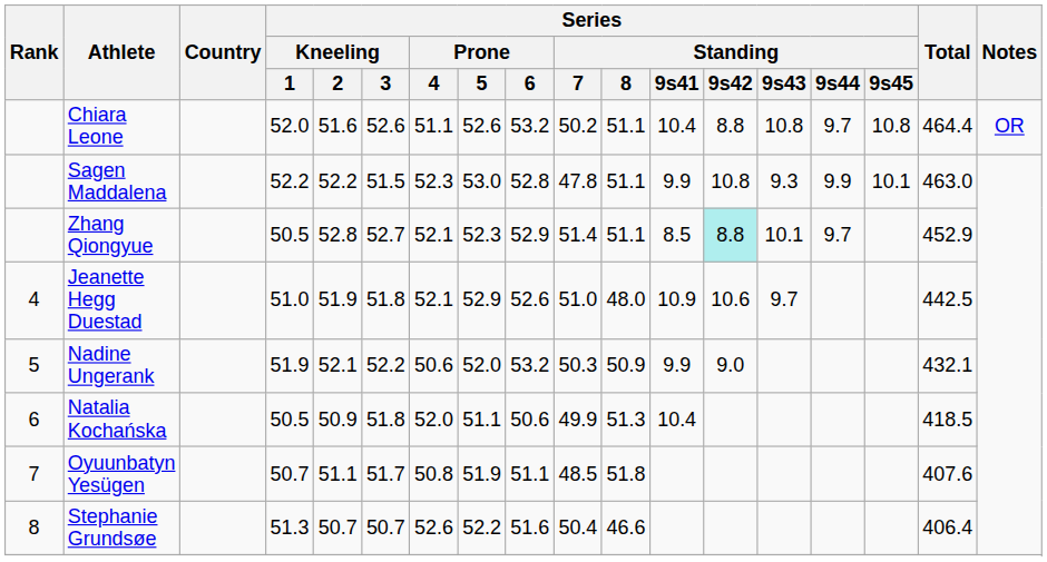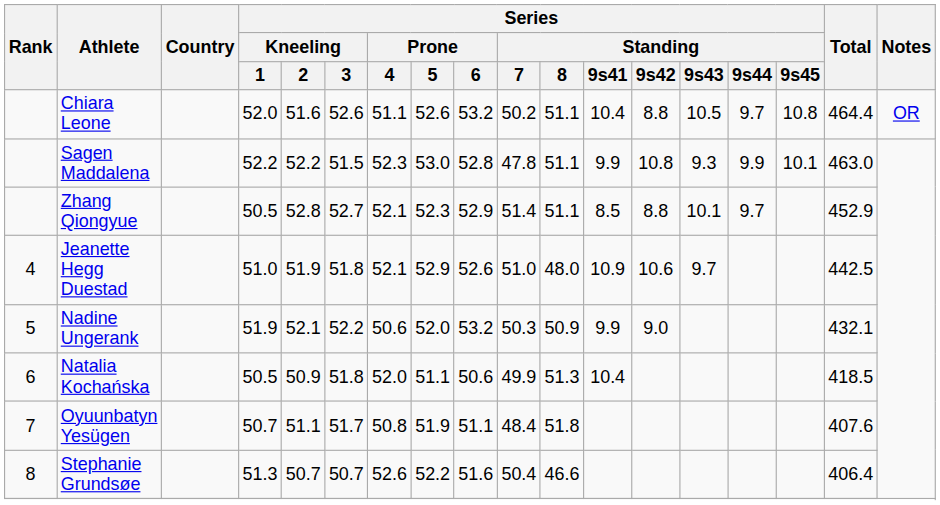Chiara Leone | Series / Standing / 9s43: 10.8 -> 10.5
Zhang Qiongyue | Series / Standing / 9s42: paleturquoise background -> no background
Oyuunbatyn Yesügen | Series / Standing / 7: 48.5 -> 48.4
